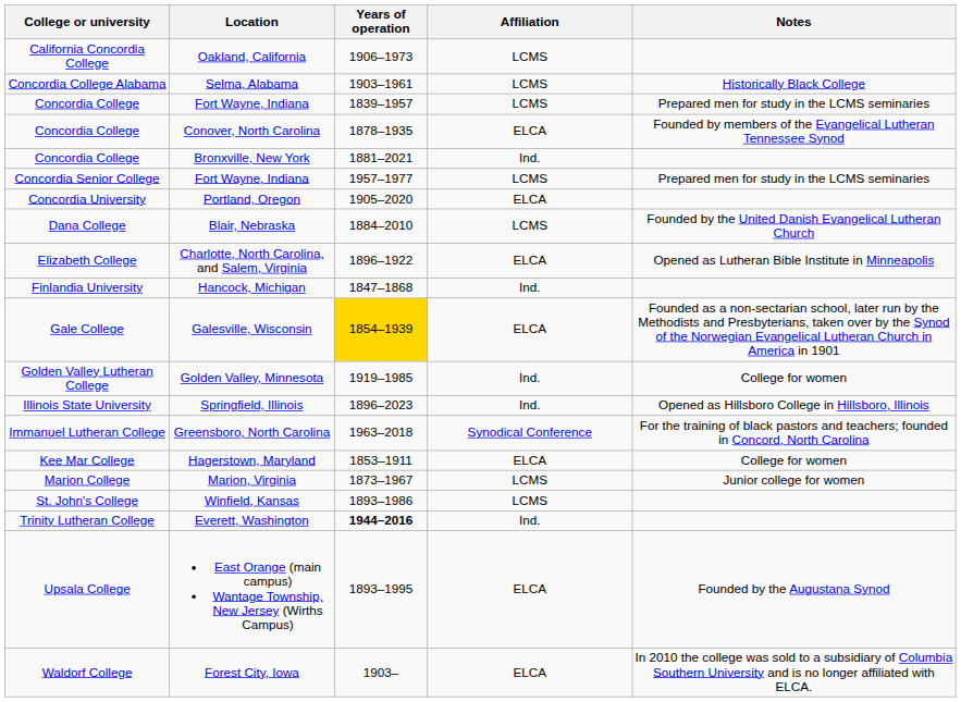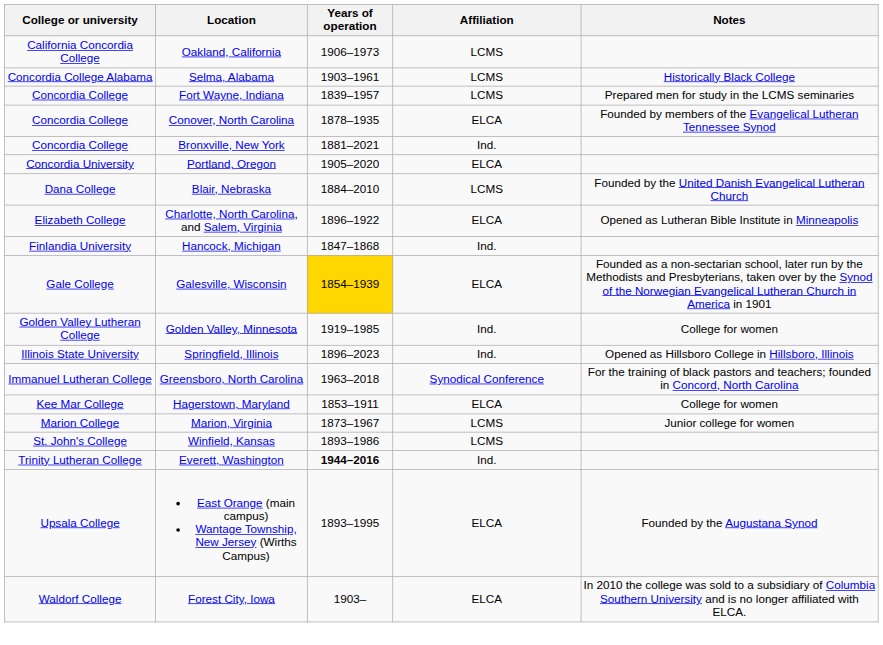- row: Concordia Senior College | Fort Wayne, Indiana | 1957–1977 | LCMS | Prepared men for study in the LCMS seminaries
